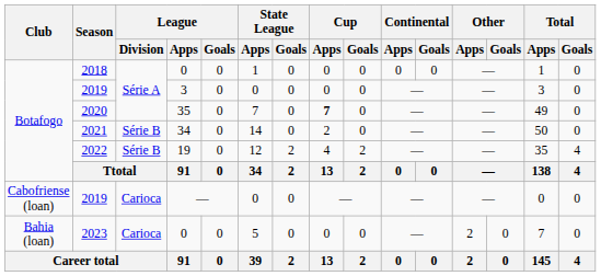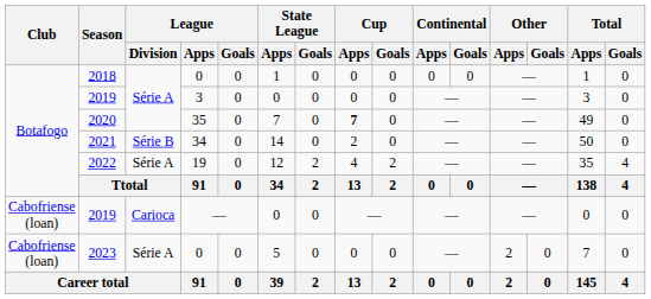2022 | League / Division: Série B -> Série A
2023 | Club: Bahia (loan) -> Cabofriense (loan)
2023 | League / Division: Carioca -> Série A
